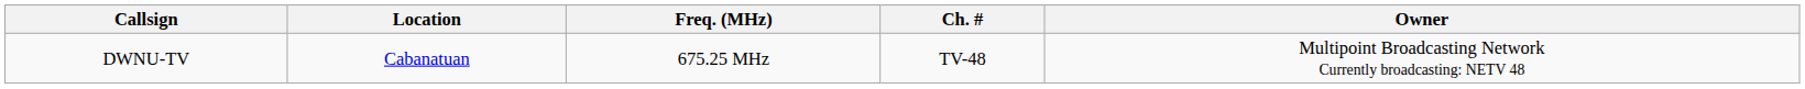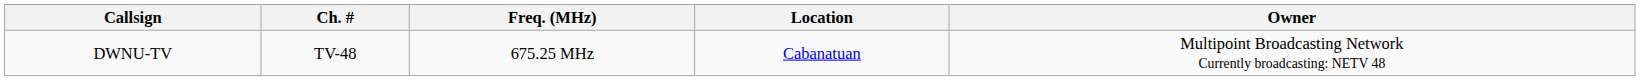columns swapped: Ch. # <-> Location
